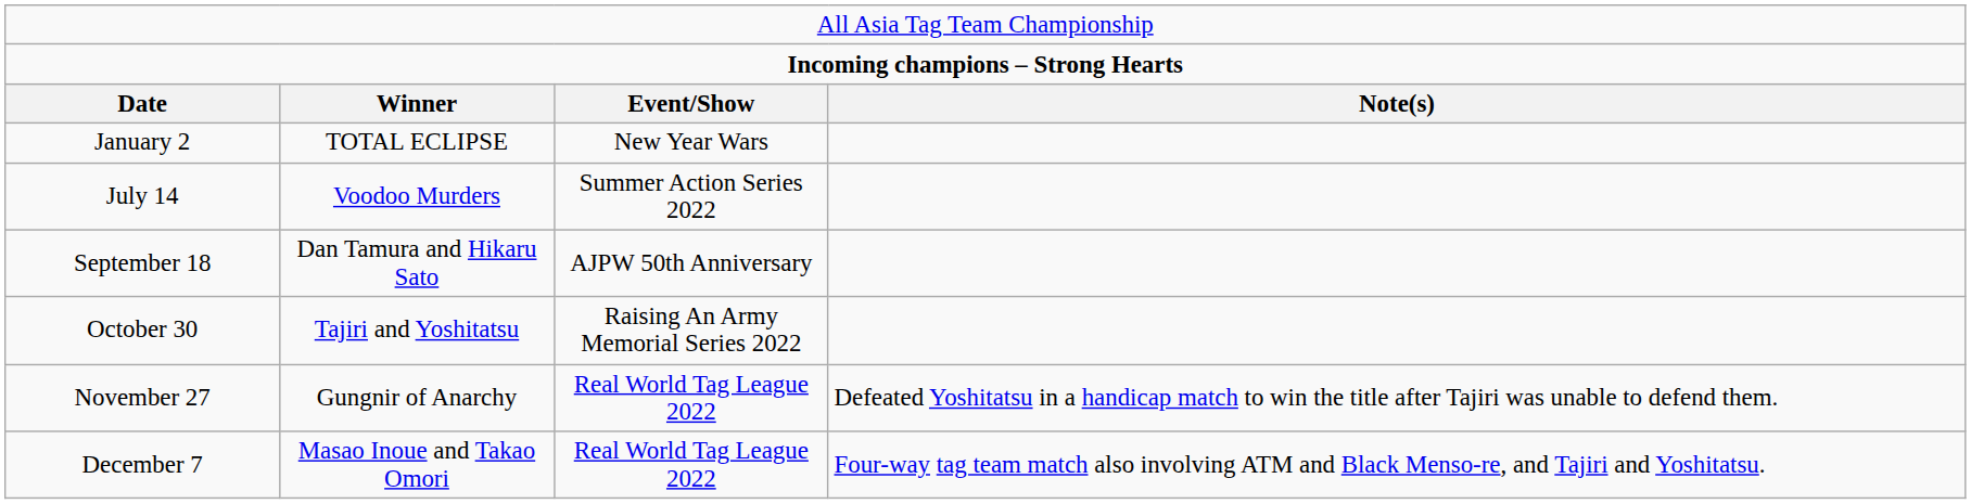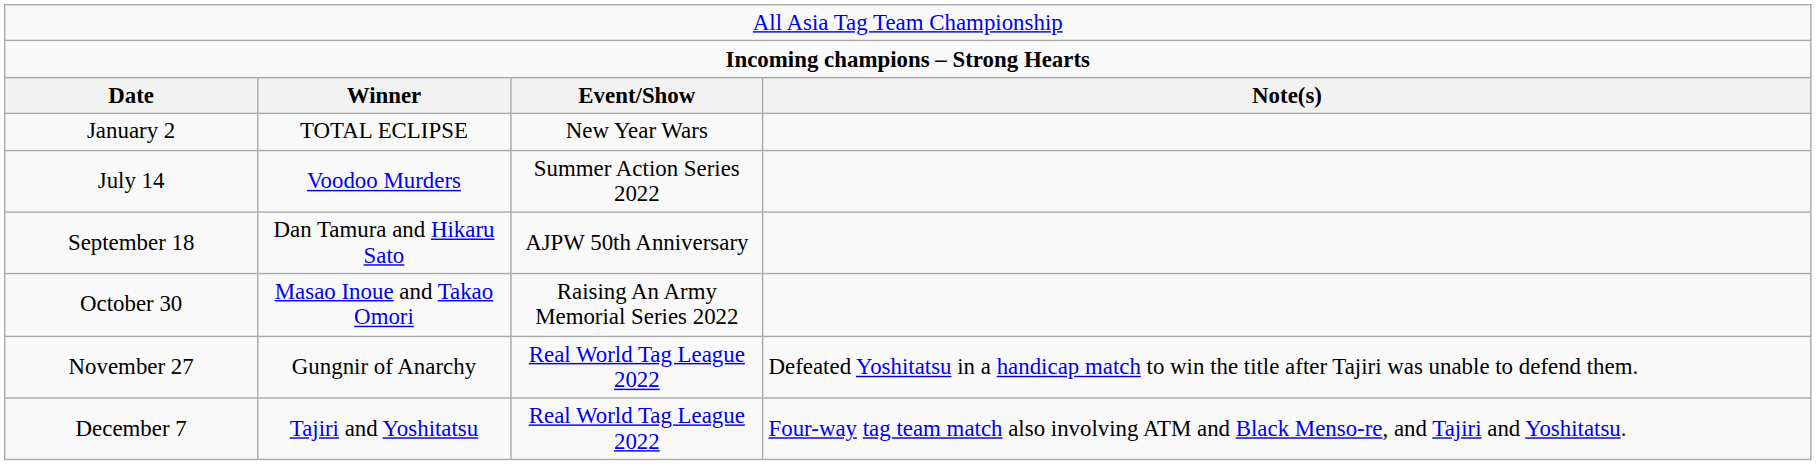October 30 | column 2: Tajiri and Yoshitatsu -> Masao Inoue and Takao Omori
December 7 | column 2: Masao Inoue and Takao Omori -> Tajiri and Yoshitatsu
